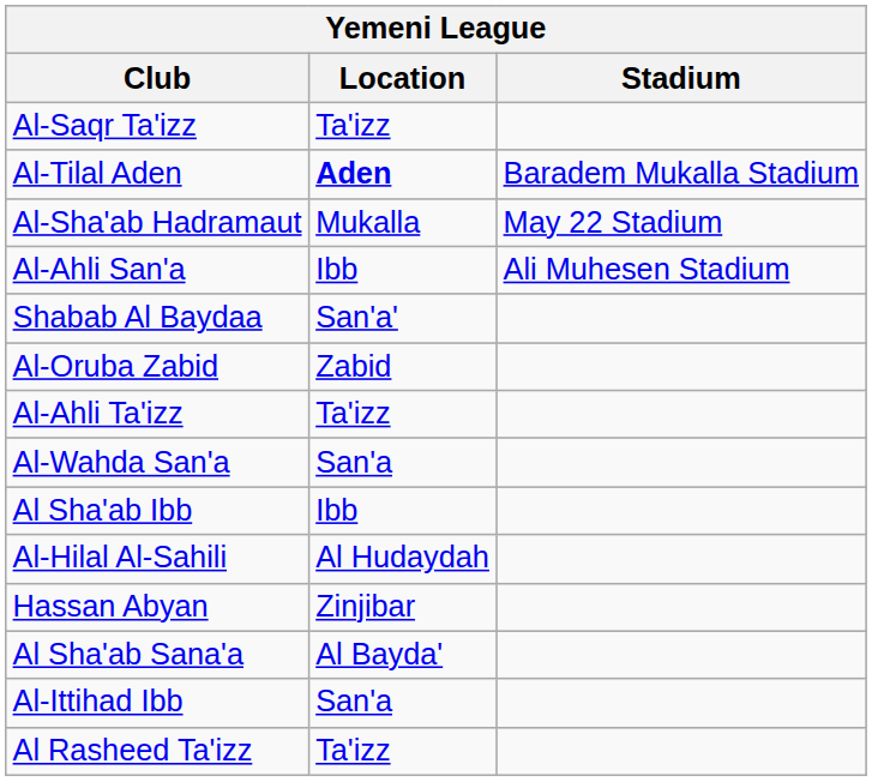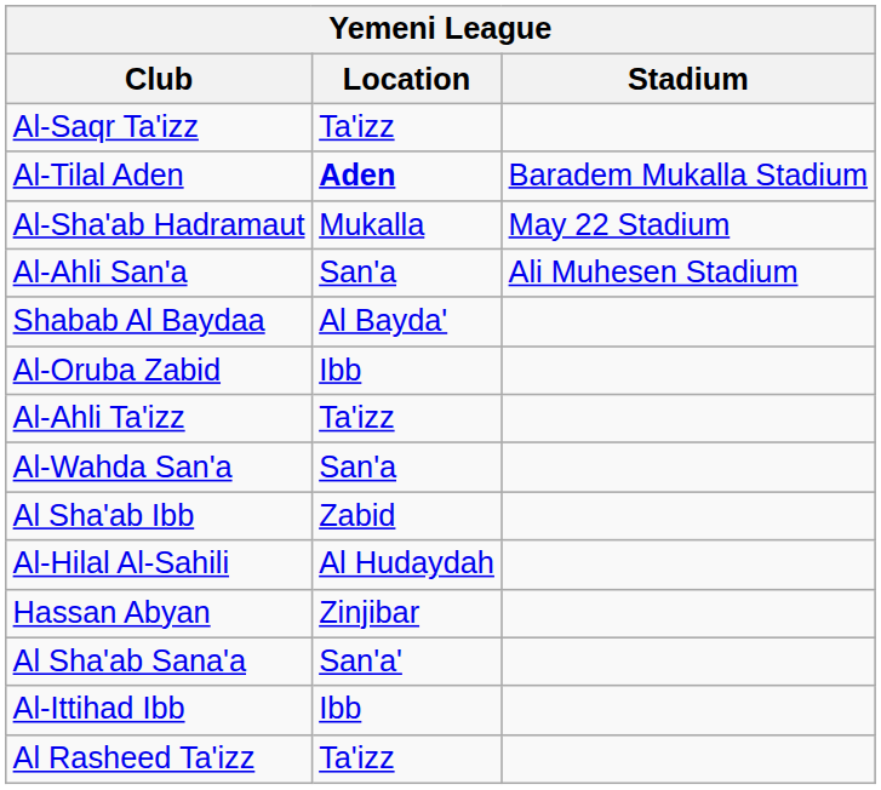Al-Ahli San'a | Location: Ibb -> San'a
Shabab Al Baydaa | Location: San'a' -> Al Bayda'
Al-Oruba Zabid | Location: Zabid -> Ibb
Al Sha'ab Ibb | Location: Ibb -> Zabid
Al Sha'ab Sana'a | Location: Al Bayda' -> San'a'
Al-Ittihad Ibb | Location: San'a -> Ibb
